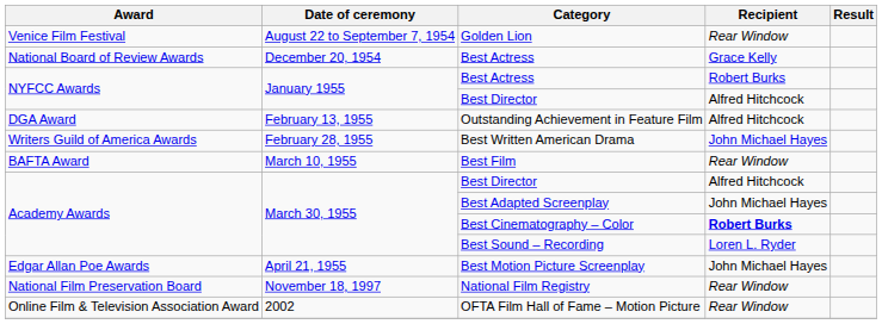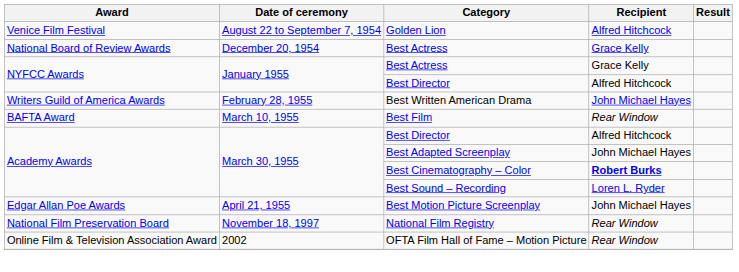Golden Lion | Recipient: Rear Window -> Alfred Hitchcock
NYFCC Awards / Best Actress | Recipient: Robert Burks -> Grace Kelly
- row: DGA Award | February 13, 1955 | Outstanding Achievement in Feature Film | Alfred Hitchcock
